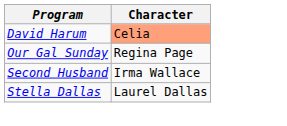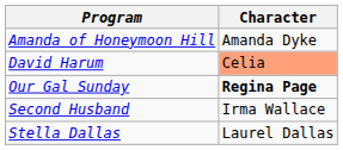+ row: Amanda of Honeymoon Hill | Amanda Dyke
Our Gal Sunday | Character: normal -> bold
